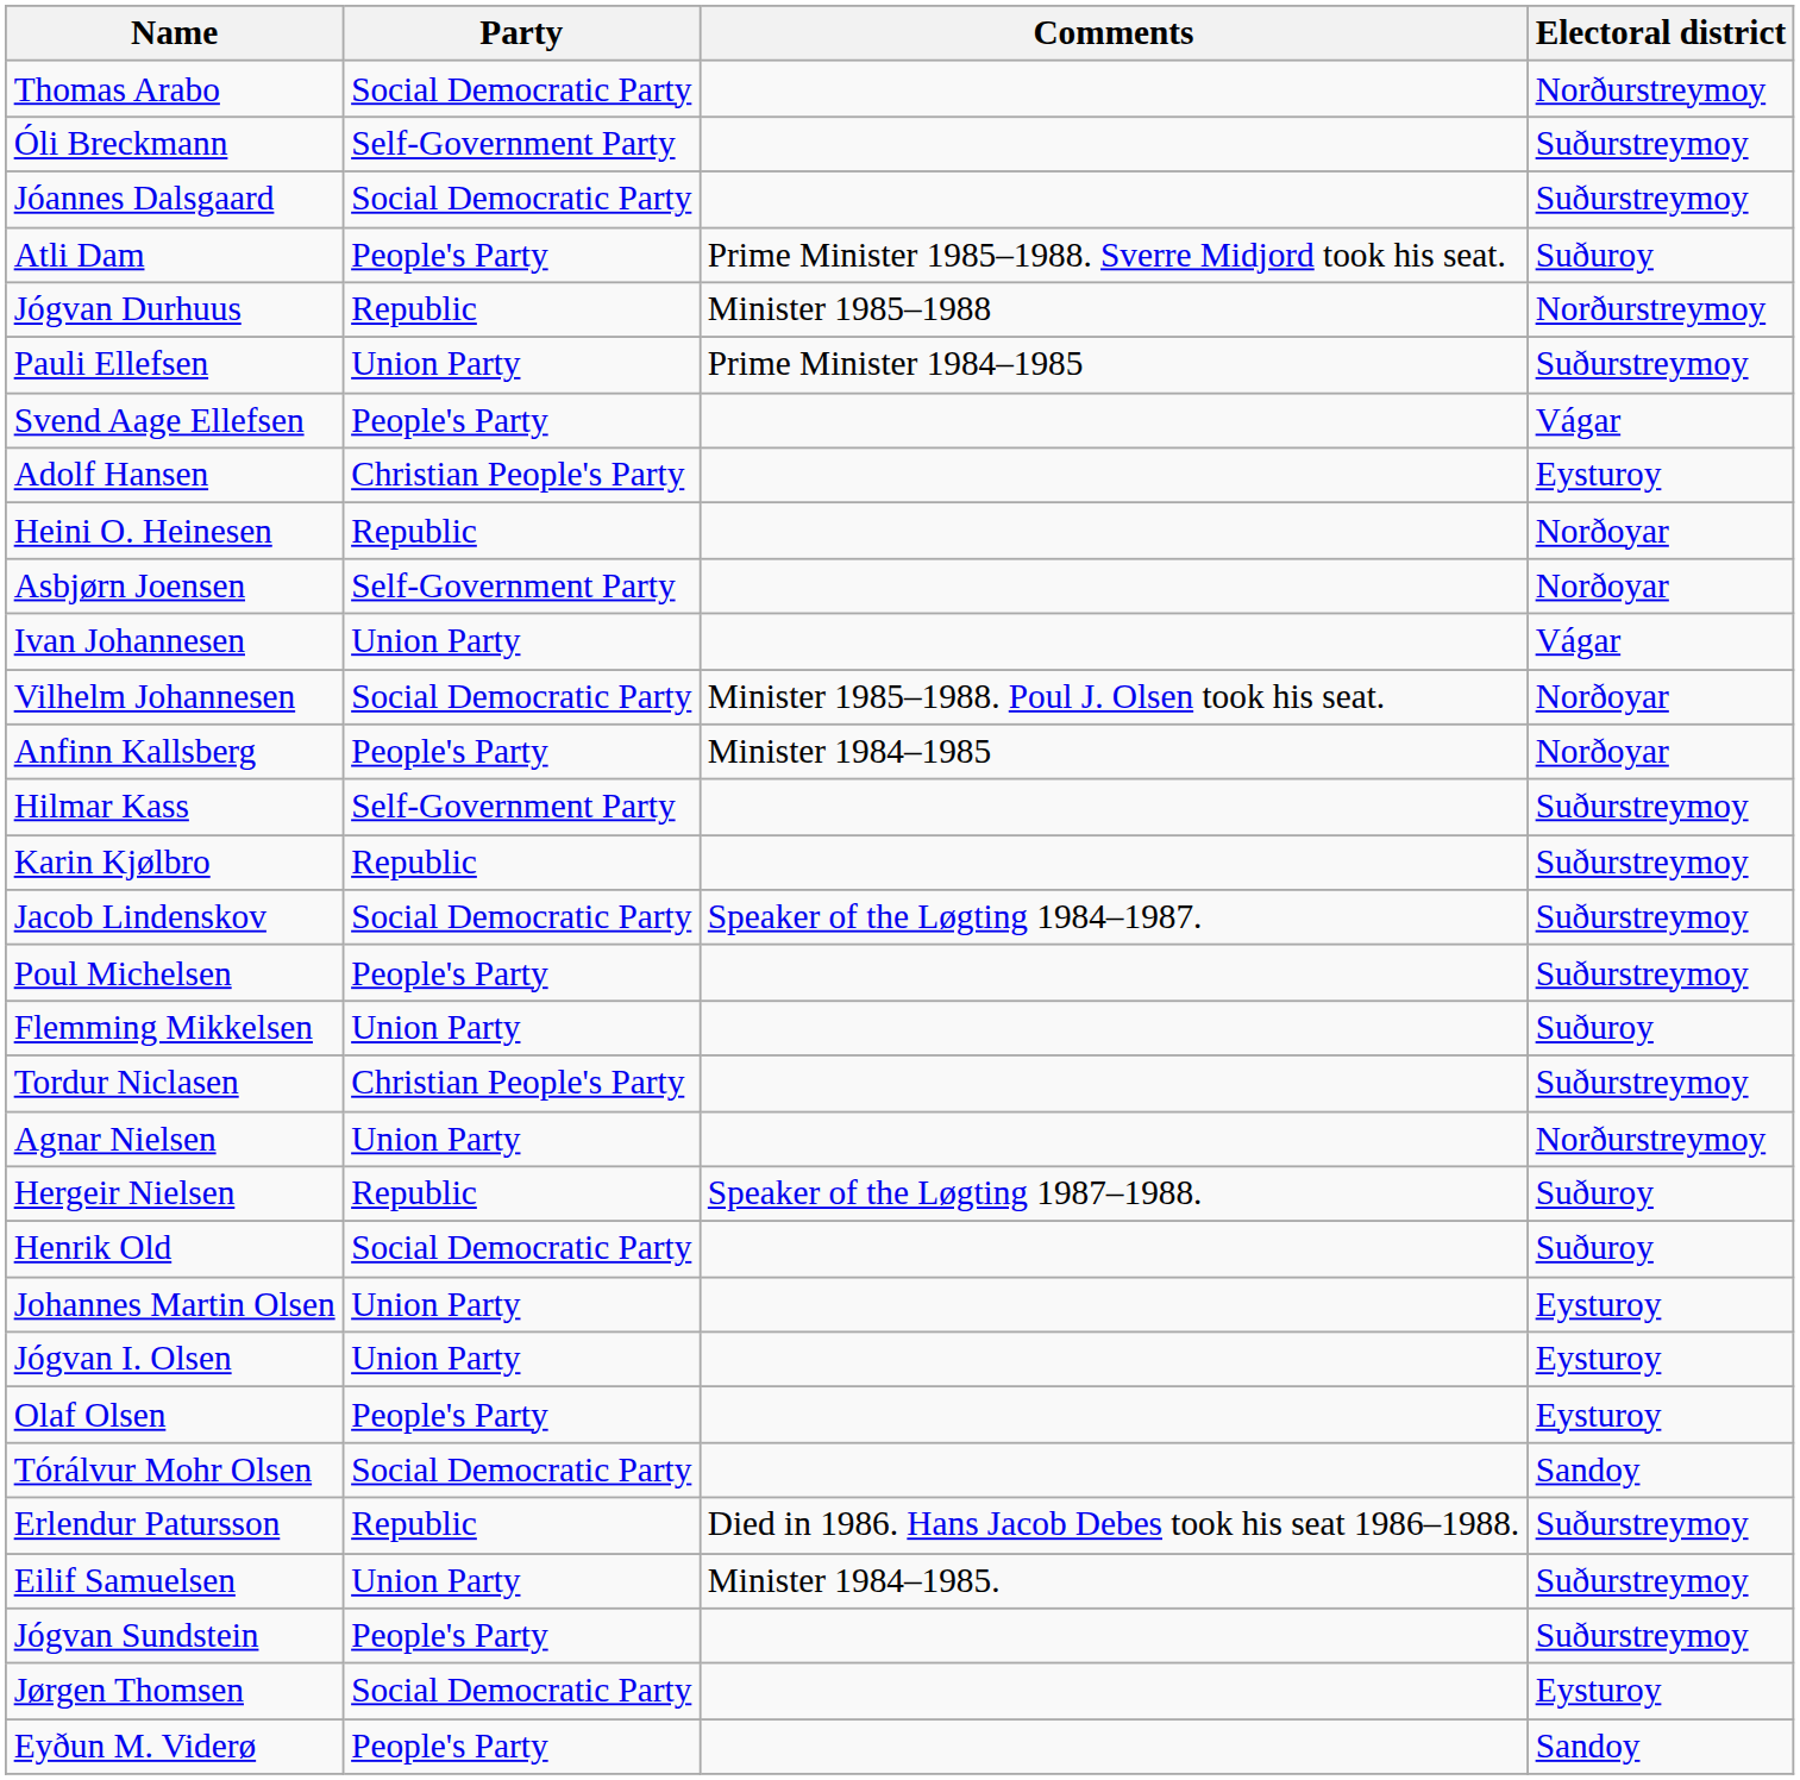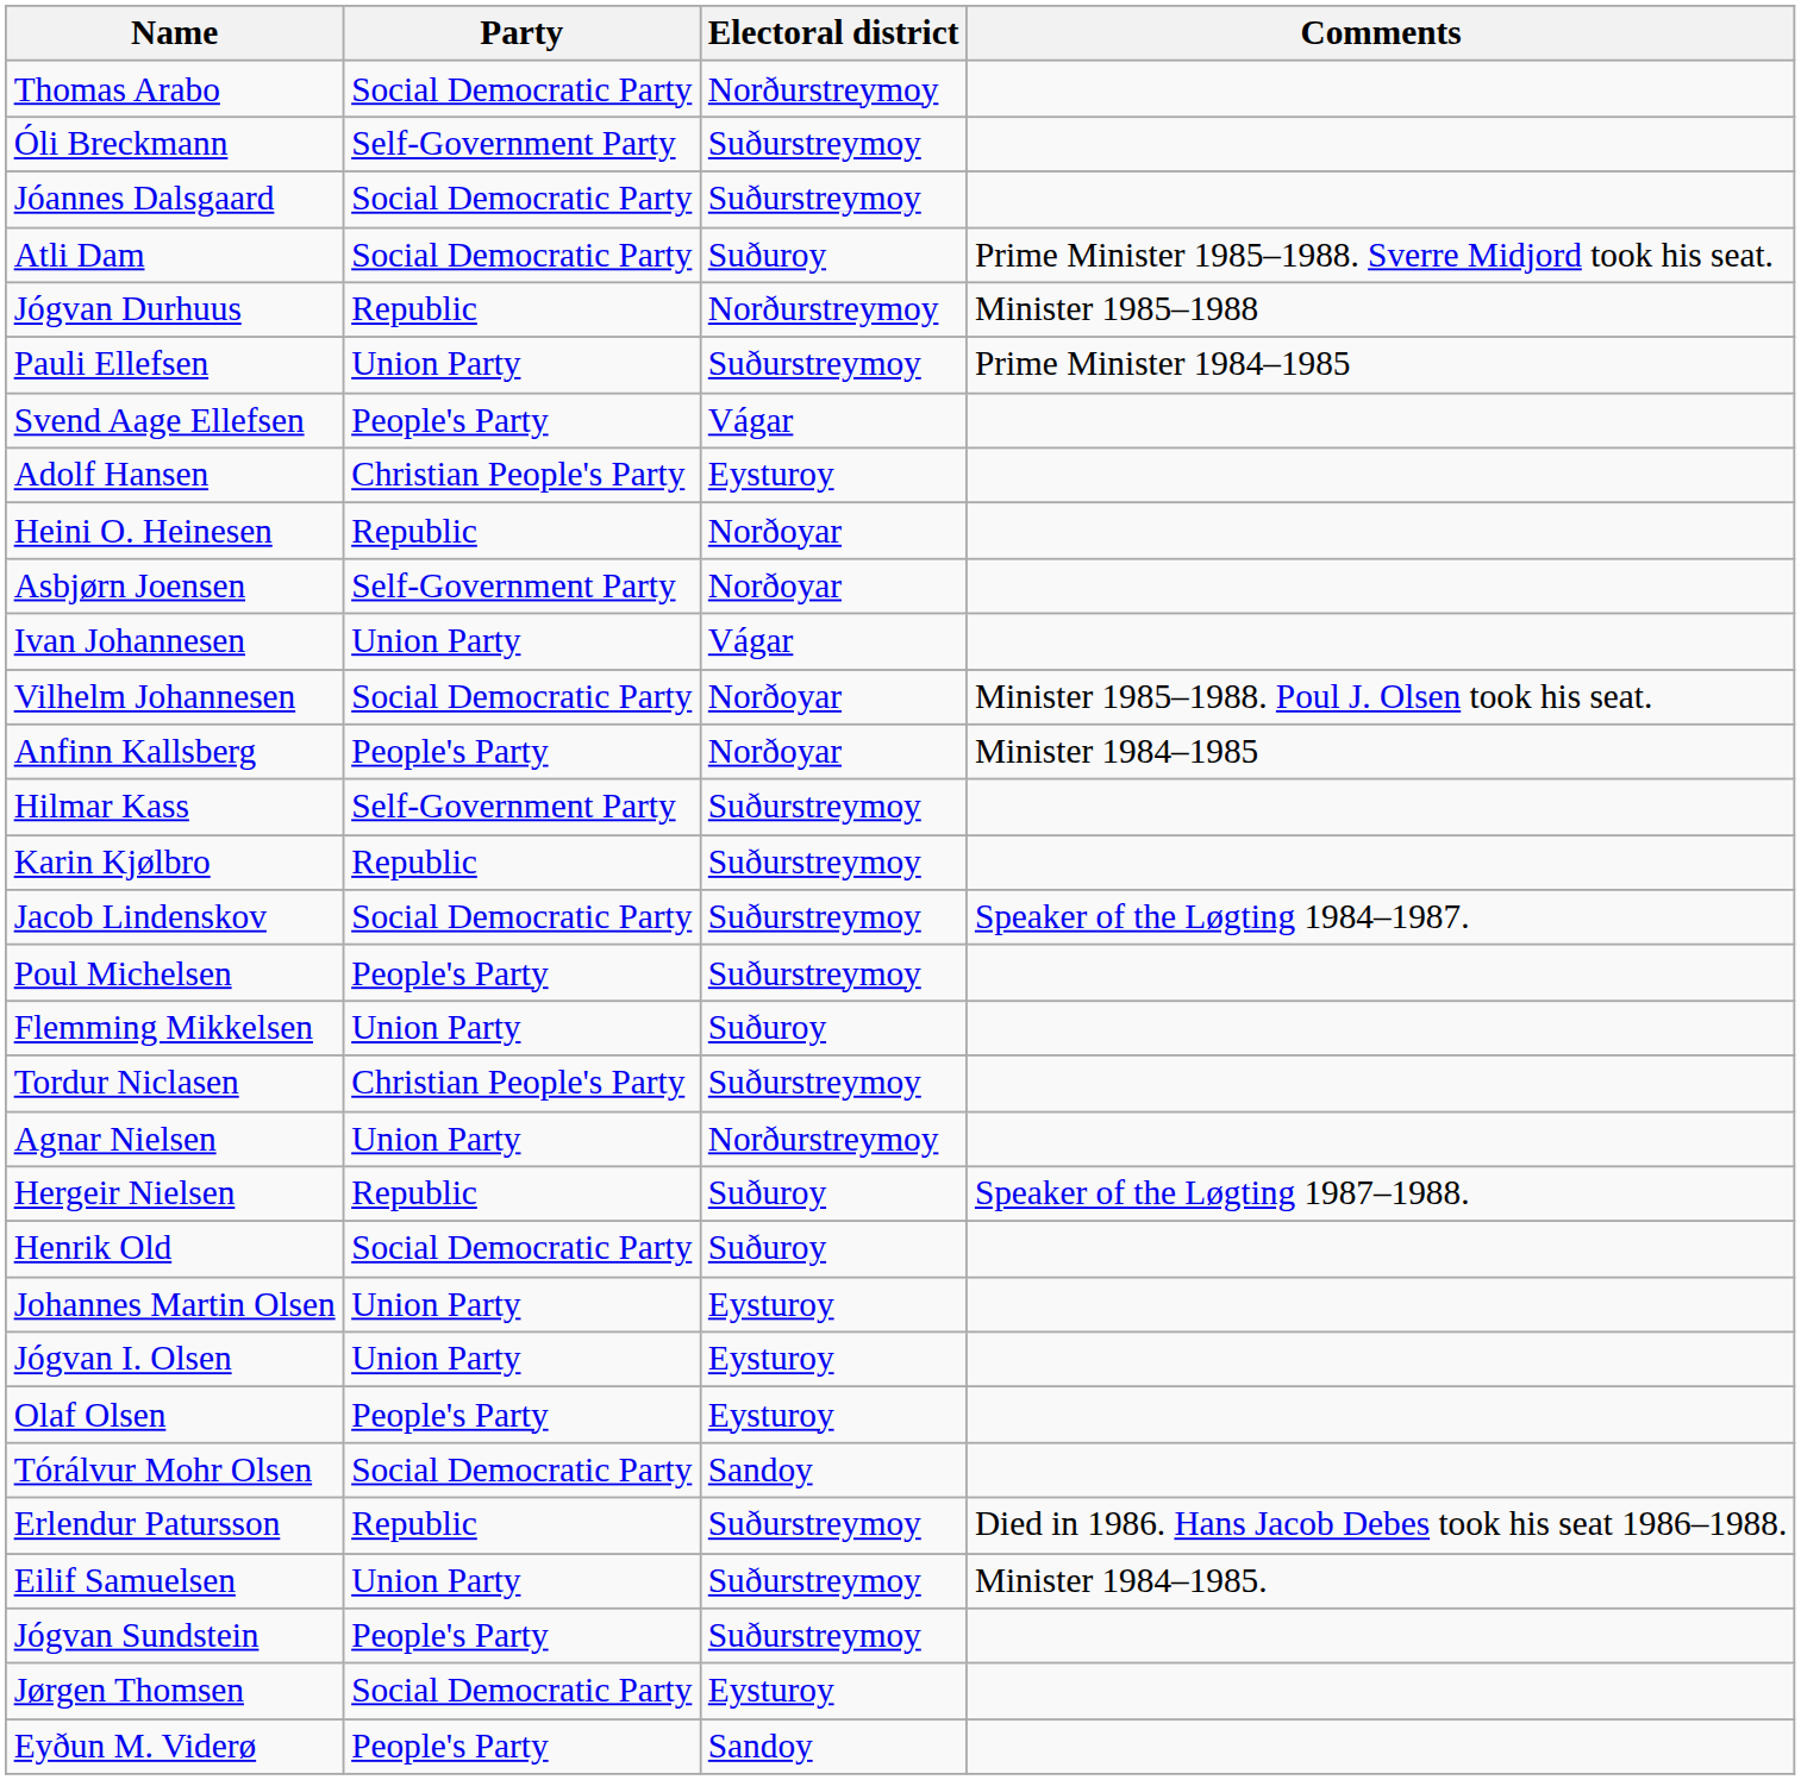columns swapped: Electoral district <-> Comments
Atli Dam | Party: People's Party -> Social Democratic Party
